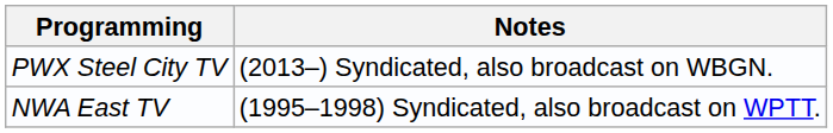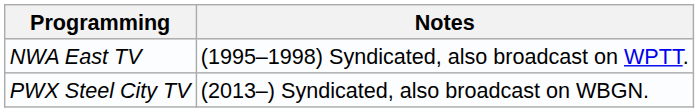rows swapped: PWX Steel City TV <-> NWA East TV
